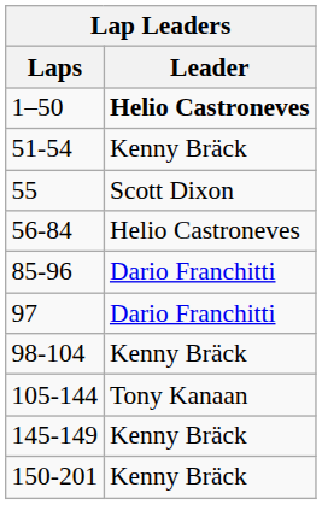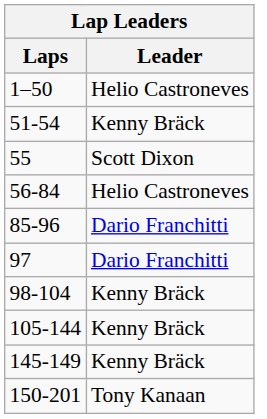1–50 | Leader: bold -> normal
105-144 | Leader: Tony Kanaan -> Kenny Bräck
150-201 | Leader: Kenny Bräck -> Tony Kanaan
